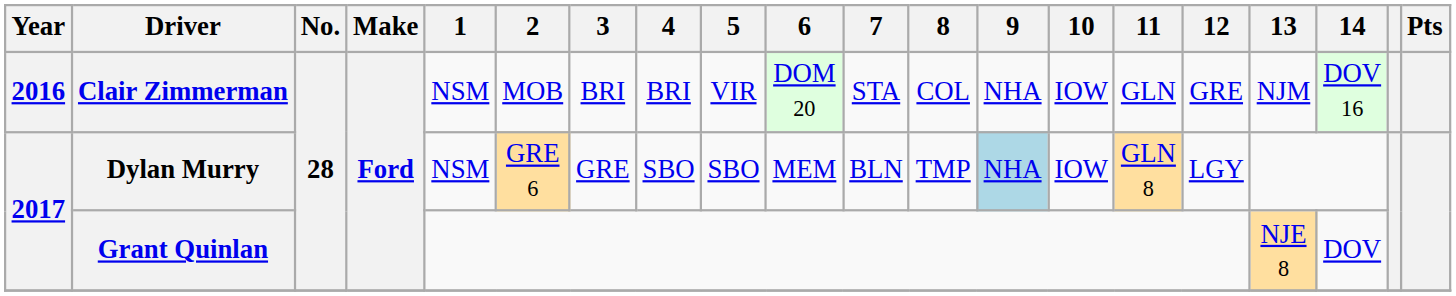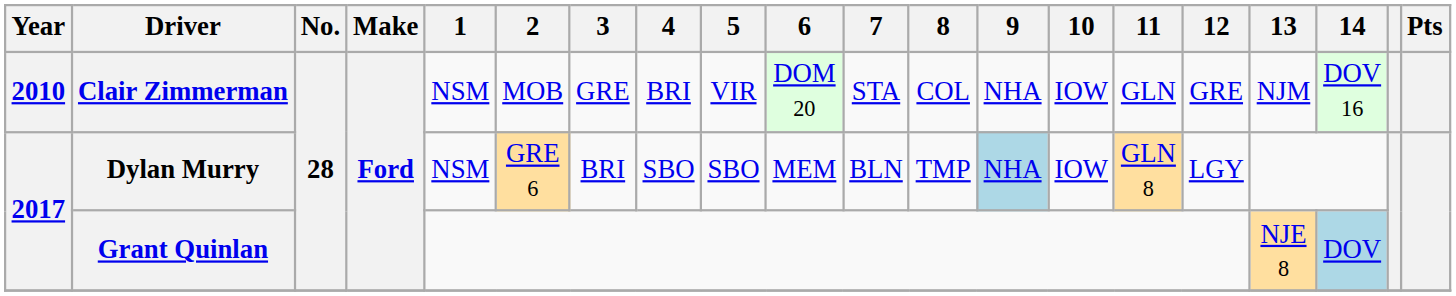Clair Zimmerman | Year: 2016 -> 2010
Clair Zimmerman | 3: BRI -> GRE
Dylan Murry | 3: GRE -> BRI
Grant Quinlan | 14: no background -> lightblue background
